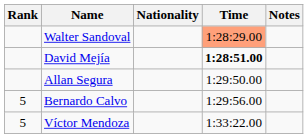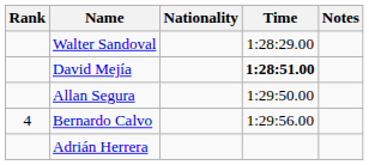Walter Sandoval | Time: lightsalmon background -> no background
Bernardo Calvo | Rank: 5 -> 4
- row: 5 | Víctor Mendoza | 1:33:22.00
+ row: Adrián Herrera
